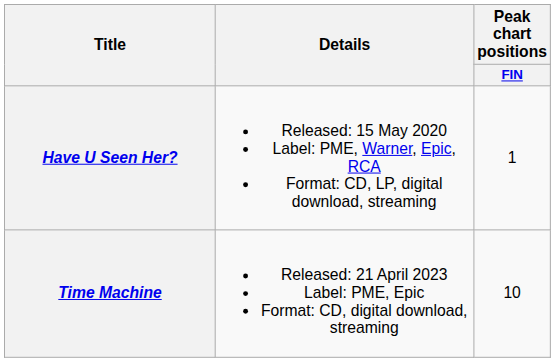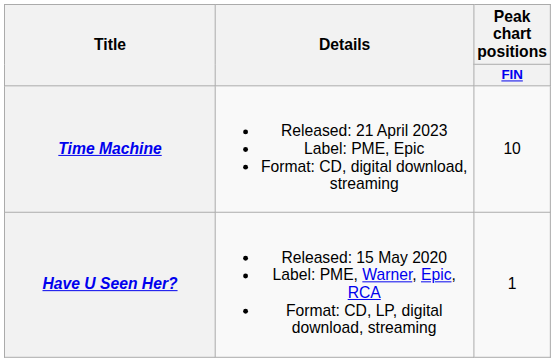rows swapped: Have U Seen Her? <-> Time Machine
